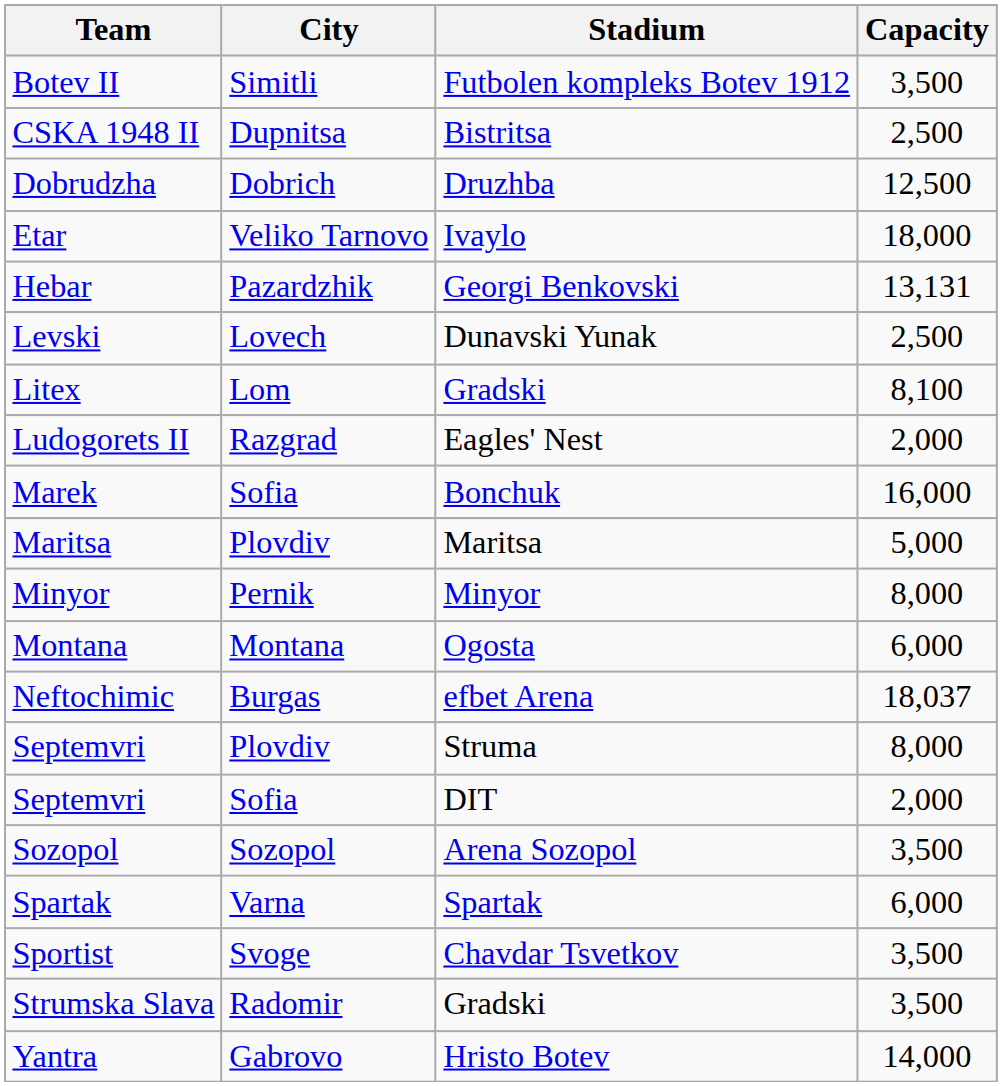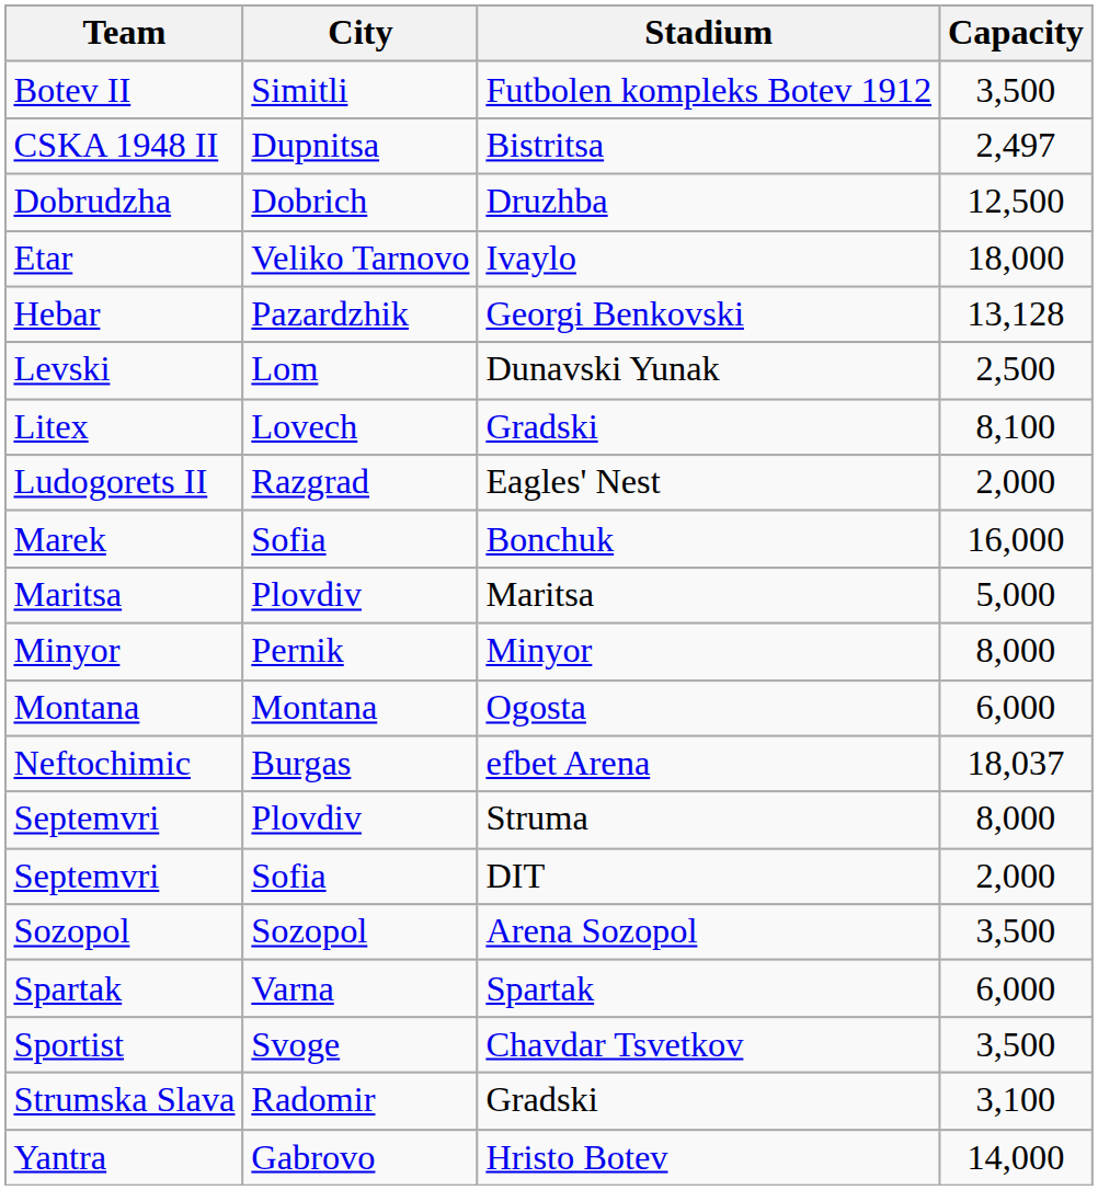CSKA 1948 II | Capacity: 2,500 -> 2,497
Hebar | Capacity: 13,131 -> 13,128
Levski | City: Lovech -> Lom
Litex | City: Lom -> Lovech
Strumska Slava | Capacity: 3,500 -> 3,100
